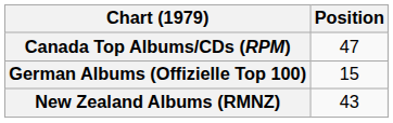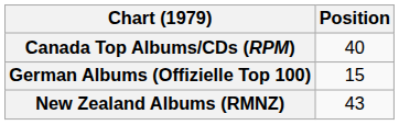Canada Top Albums/CDs (RPM) | Position: 47 -> 40
